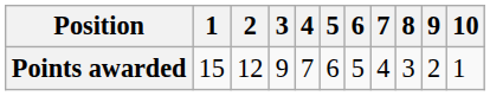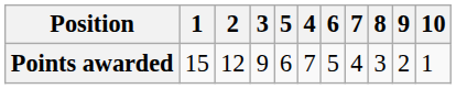columns swapped: 4 <-> 5
